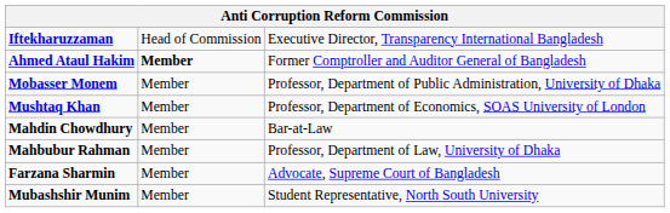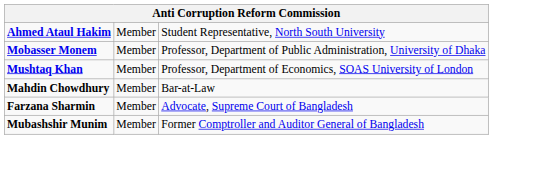- row: Iftekharuzzaman | Head of Commission | Executive Director, Transparency International Bangladesh
Ahmed Ataul Hakim | column 2: bold -> normal
Ahmed Ataul Hakim | column 3: Former Comptroller and Auditor General of Bangladesh -> Student Representative, North South University
- row: Mahbubur Rahman | Member | Professor, Department of Law, University of Dhaka
Mubashshir Munim | column 3: Student Representative, North South University -> Former Comptroller and Auditor General of Bangladesh
